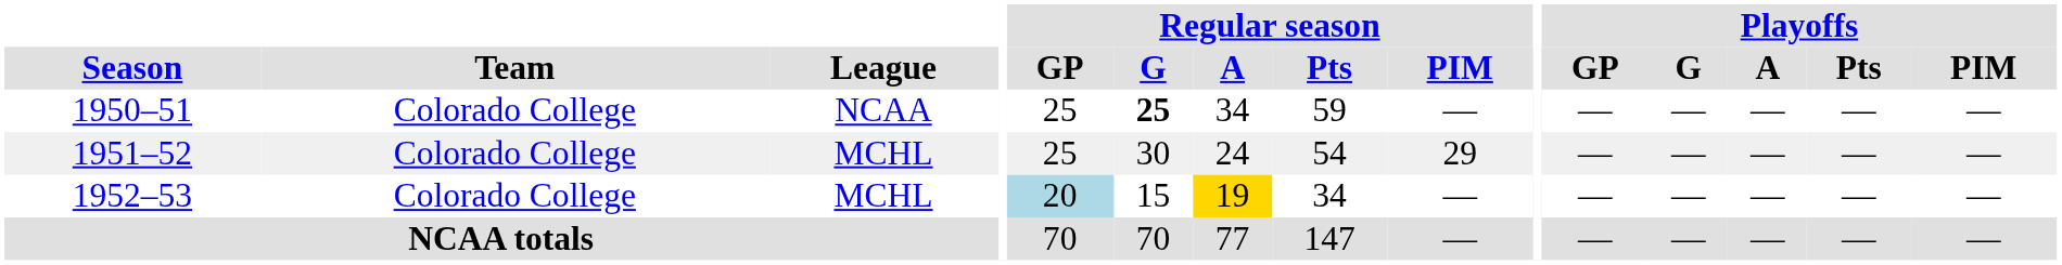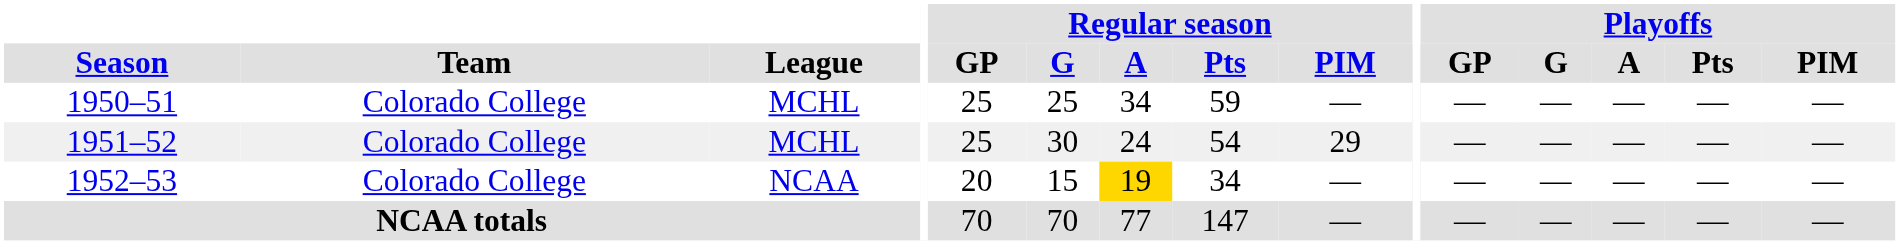1950–51 | League: NCAA -> MCHL
1950–51 | Regular season / G: bold -> normal
1952–53 | League: MCHL -> NCAA
1952–53 | Regular season / GP: lightblue background -> no background
